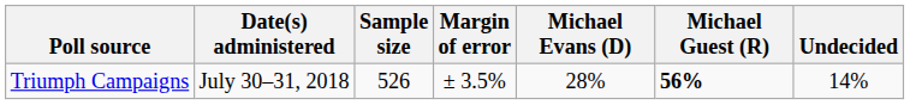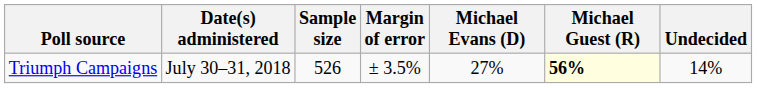Triumph Campaigns | Michael Evans (D): 28% -> 27%
Triumph Campaigns | Michael Guest (R): no background -> lightyellow background
